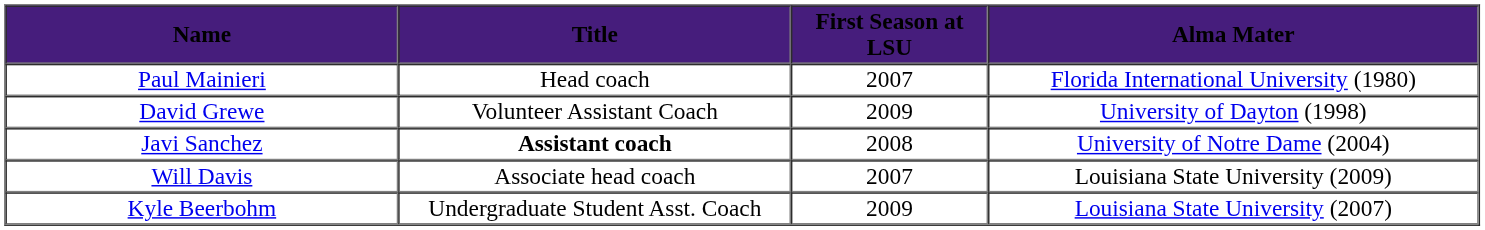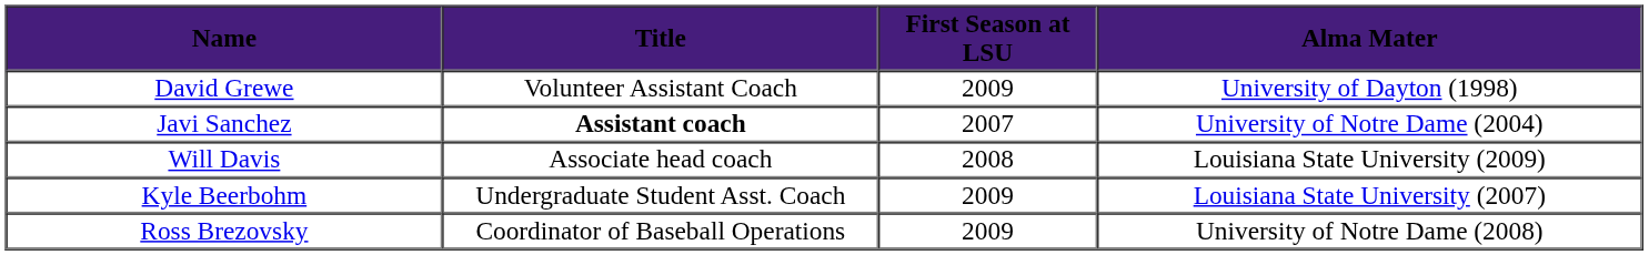- row: Paul Mainieri | Head coach | 2007 | Florida International University (1980)
Javi Sanchez | First Season at LSU: 2008 -> 2007
Will Davis | First Season at LSU: 2007 -> 2008
+ row: Ross Brezovsky | Coordinator of Baseball Operations | 2009 | University of Notre Dame (2008)
